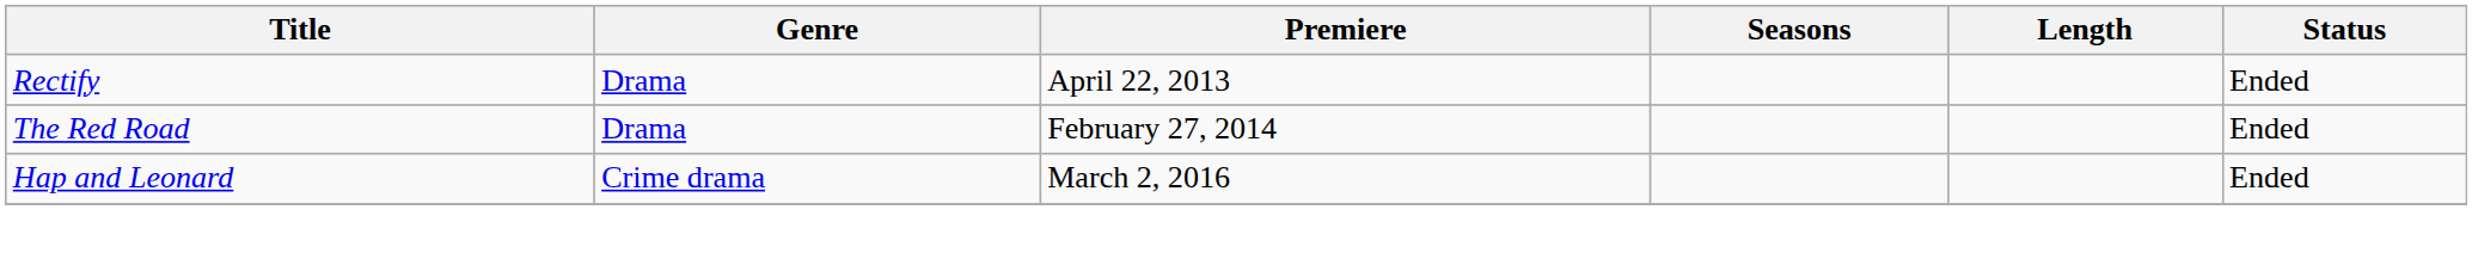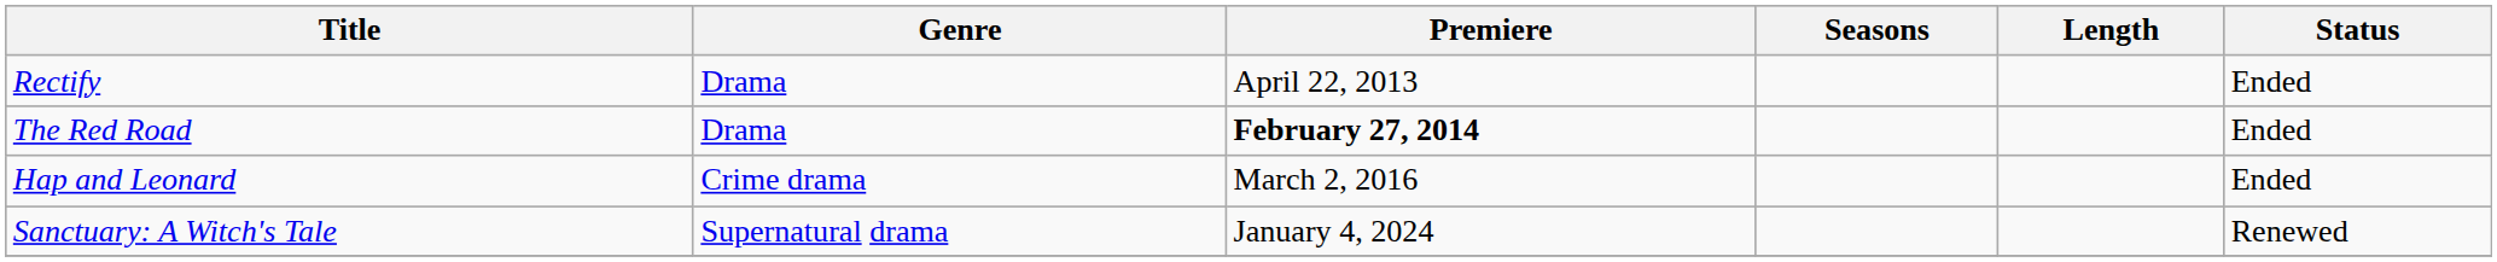The Red Road | Premiere: normal -> bold
+ row: Sanctuary: A Witch's Tale | Supernatural drama | January 4, 2024 | Renewed
